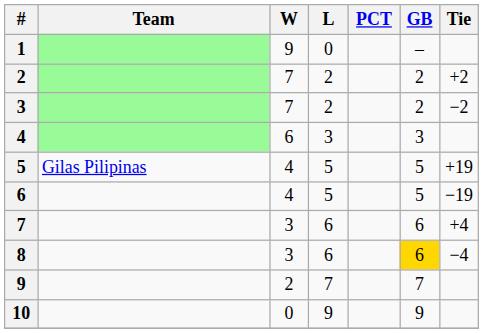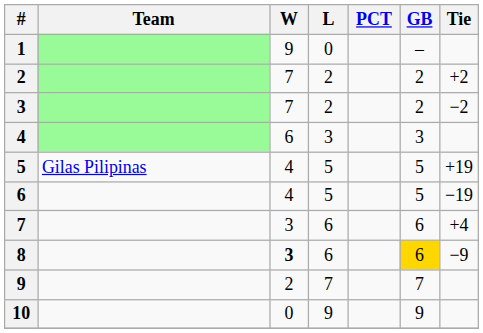8 | W: normal -> bold
8 | Tie: −4 -> −9
